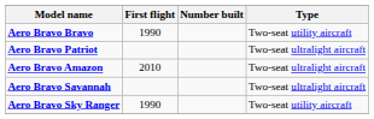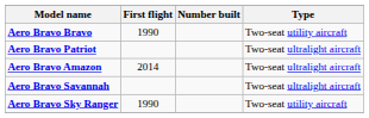Aero Bravo Amazon | First flight: 2010 -> 2014
